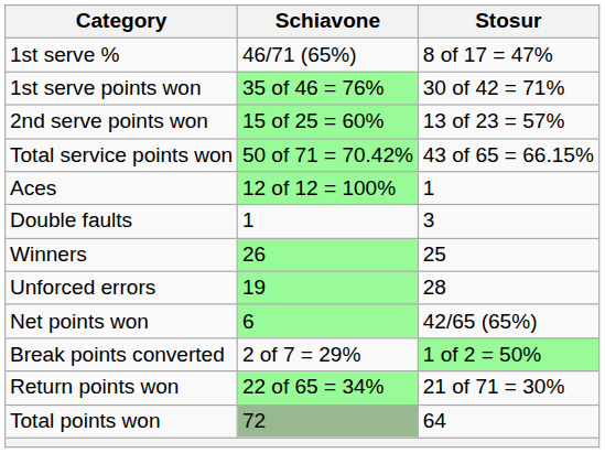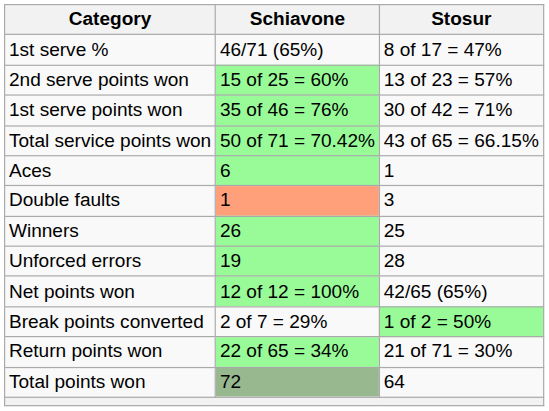rows swapped: 1st serve points won <-> 2nd serve points won
Aces | Schiavone: 12 of 12 = 100% -> 6
Double faults | Schiavone: no background -> lightsalmon background
Net points won | Schiavone: 6 -> 12 of 12 = 100%
